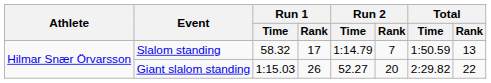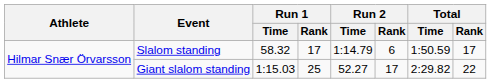Slalom standing | Run 2 / Rank: 7 -> 6
Slalom standing | Total / Rank: 13 -> 17
Giant slalom standing | Run 1 / Rank: 26 -> 25
Giant slalom standing | Run 2 / Rank: 20 -> 17
